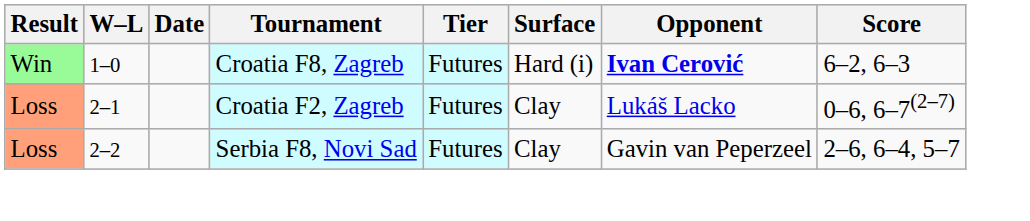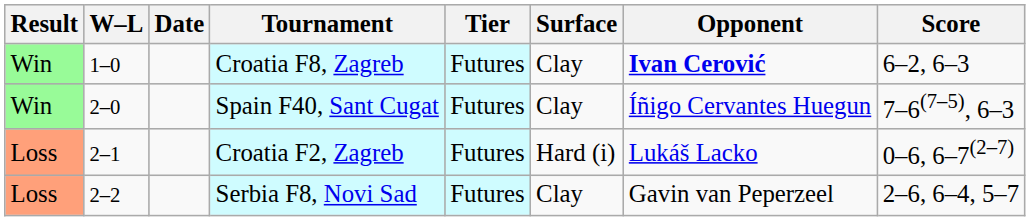Croatia F8, Zagreb | Surface: Hard (i) -> Clay
+ row: Win | 2–0 | Spain F40, Sant Cugat | Futures | Clay | Íñigo Cervantes Huegun | 7–6(7–5), 6–3
Croatia F2, Zagreb | Surface: Clay -> Hard (i)
